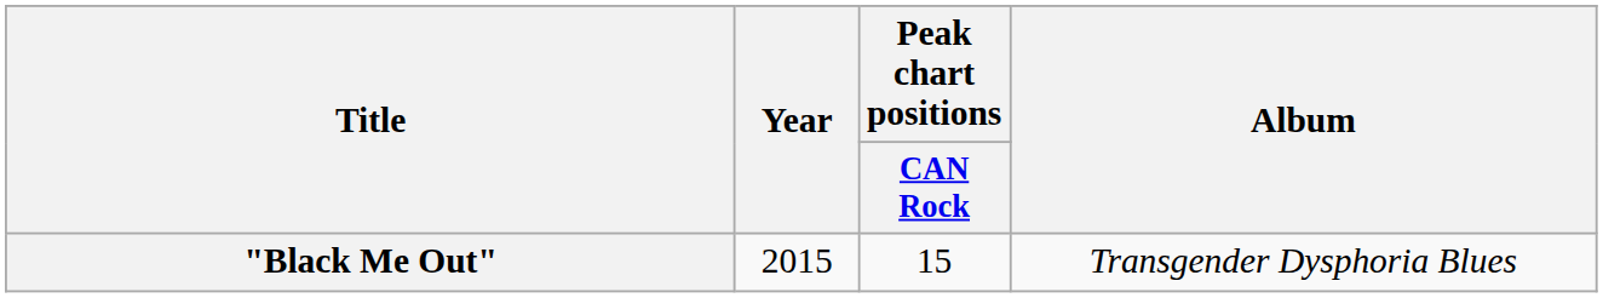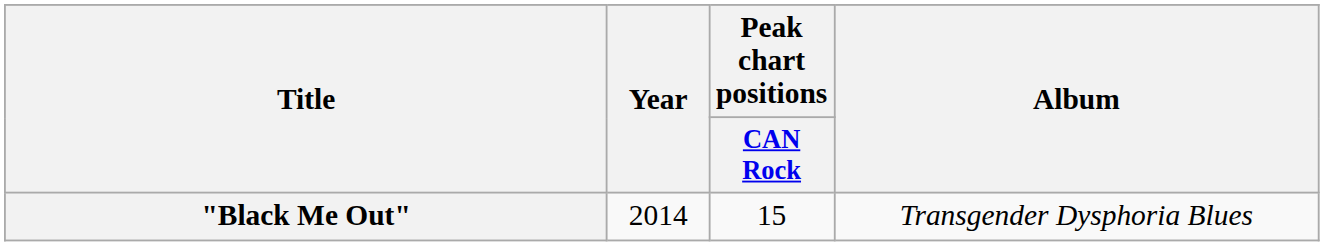"Black Me Out" | Year: 2015 -> 2014
